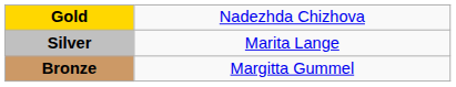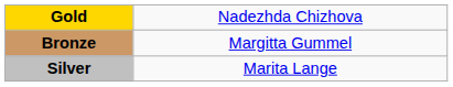rows swapped: Silver <-> Bronze
